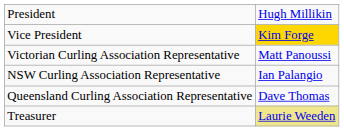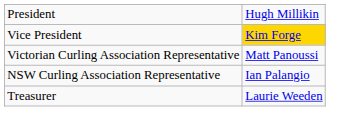- row: Queensland Curling Association Representative | Dave Thomas
Treasurer | column 2: khaki background -> no background
